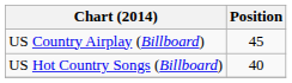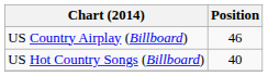US Country Airplay (Billboard) | Position: 45 -> 46
